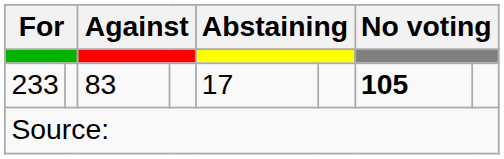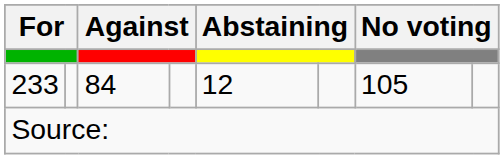233 | column 3: 83 -> 84
233 | column 5: 17 -> 12
233 | column 7: bold -> normal
